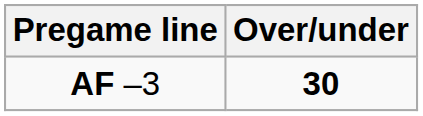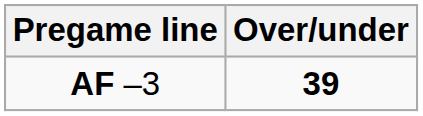AF –3 | Over/under: 30 -> 39
